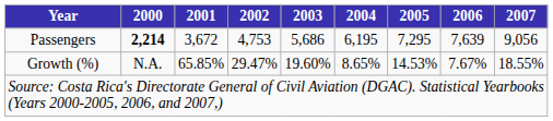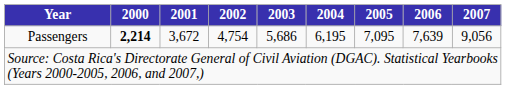Passengers | 2002: 4,753 -> 4,754
Passengers | 2005: 7,295 -> 7,095
- row: Growth (%) | N.A. | 65.85% | 29.47% | 19.60% | 8.65% | 14.53% | 7.67% | 18.55%
